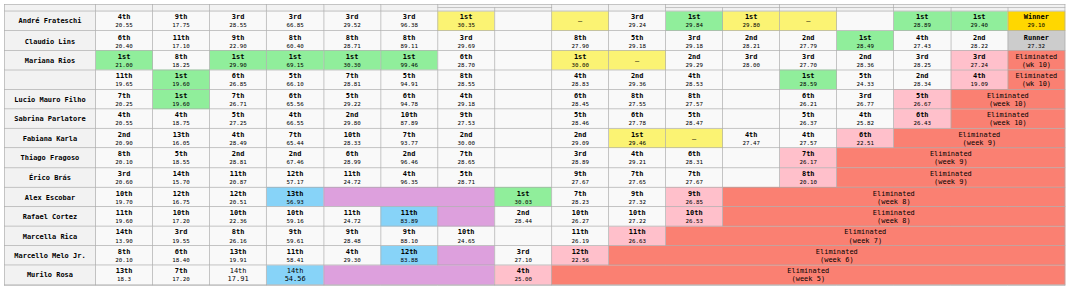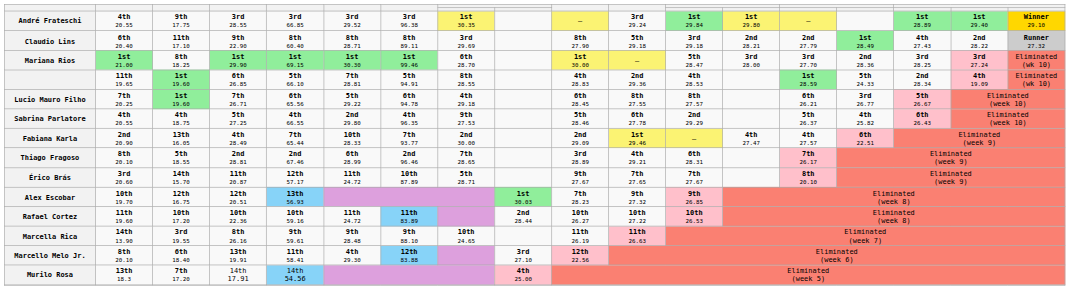Mariana Rios | column 12: 2nd 29.29 -> 5th 28.47
Sabrina Parlatore | column 7: 10th 87.89 -> 4th 96.35
Sabrina Parlatore | column 12: 5th 28.47 -> 2nd 29.29
Érico Brás | column 7: 4th 96.35 -> 10th 87.89
